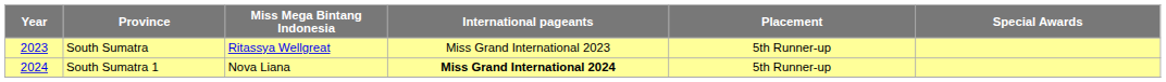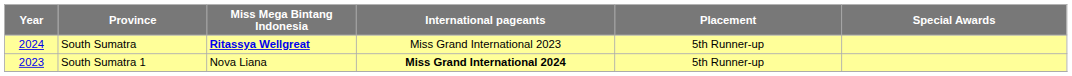South Sumatra | Year: 2023 -> 2024
South Sumatra | Miss Mega Bintang Indonesia: normal -> bold
South Sumatra 1 | Year: 2024 -> 2023
